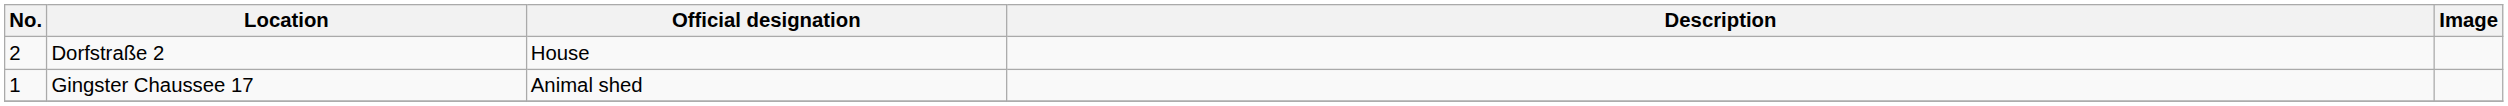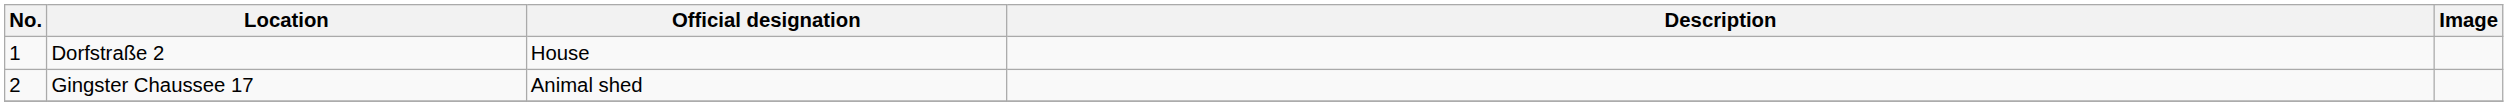Dorfstraße 2 | No.: 2 -> 1
Gingster Chaussee 17 | No.: 1 -> 2
